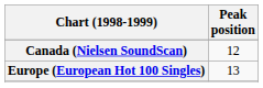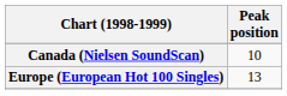Canada (Nielsen SoundScan) | Peak position: 12 -> 10
